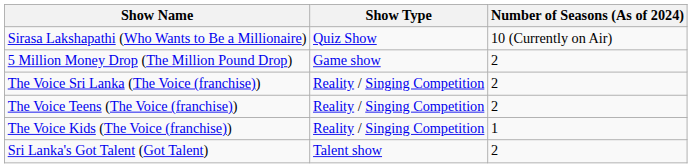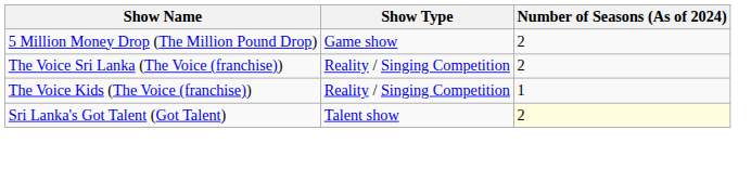- row: Sirasa Lakshapathi (Who Wants to Be a Millionaire) | Quiz Show | 10 (Currently on Air)
- row: The Voice Teens (The Voice (franchise)) | Reality / Singing Competition | 2
Sri Lanka's Got Talent (Got Talent) | Number of Seasons (As of 2024): no background -> lightyellow background
